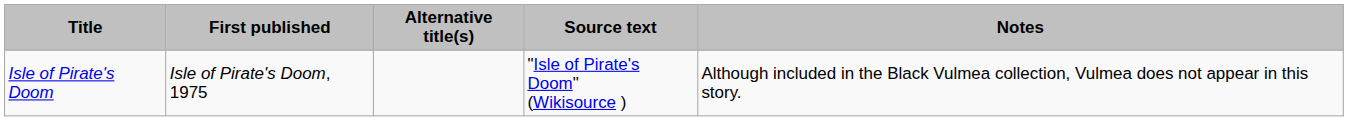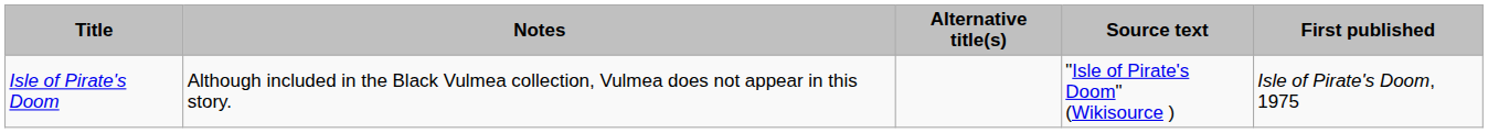columns swapped: First published <-> Notes
